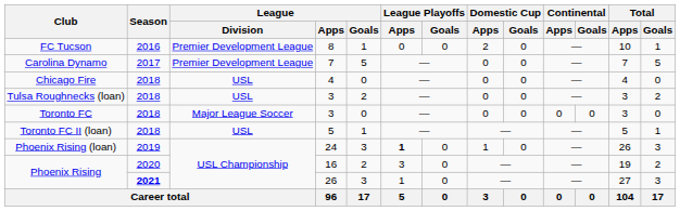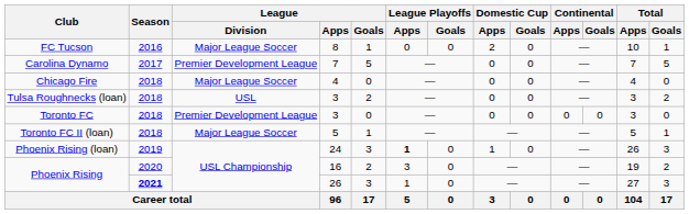FC Tucson | League / Division: Premier Development League -> Major League Soccer
Chicago Fire | League / Division: USL -> Major League Soccer
Toronto FC | League / Division: Major League Soccer -> Premier Development League
Toronto FC II (loan) | League / Division: USL -> Major League Soccer
